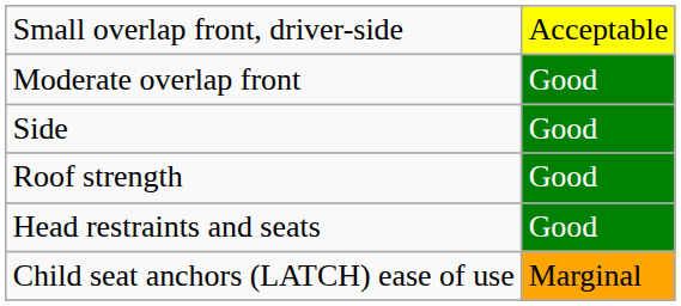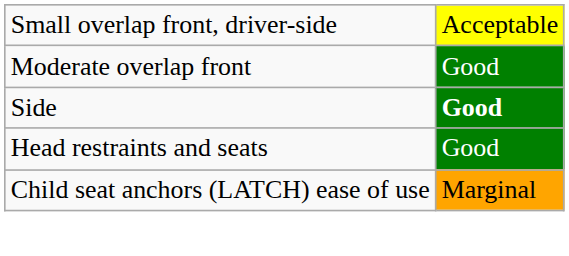Side | column 2: normal -> bold
- row: Roof strength | Good
